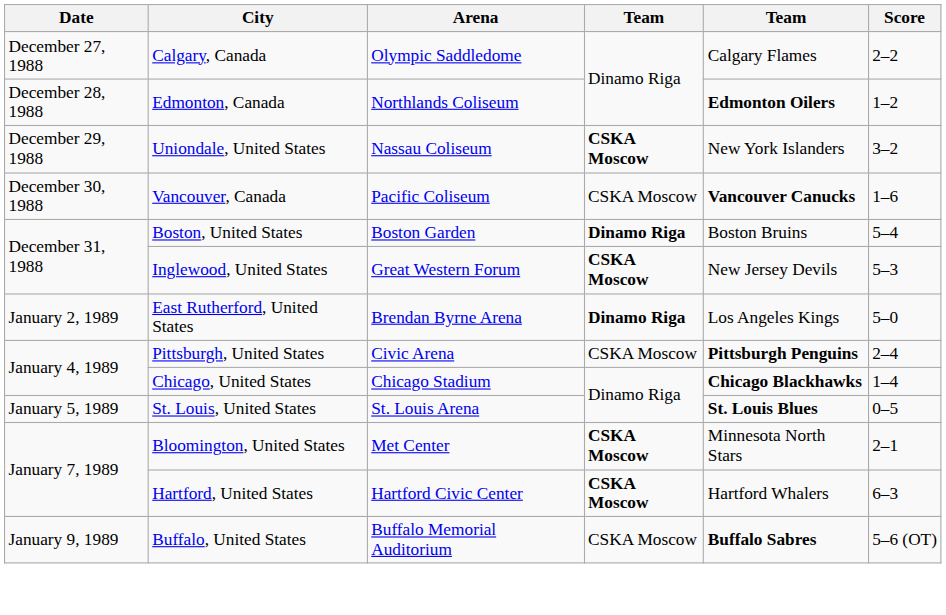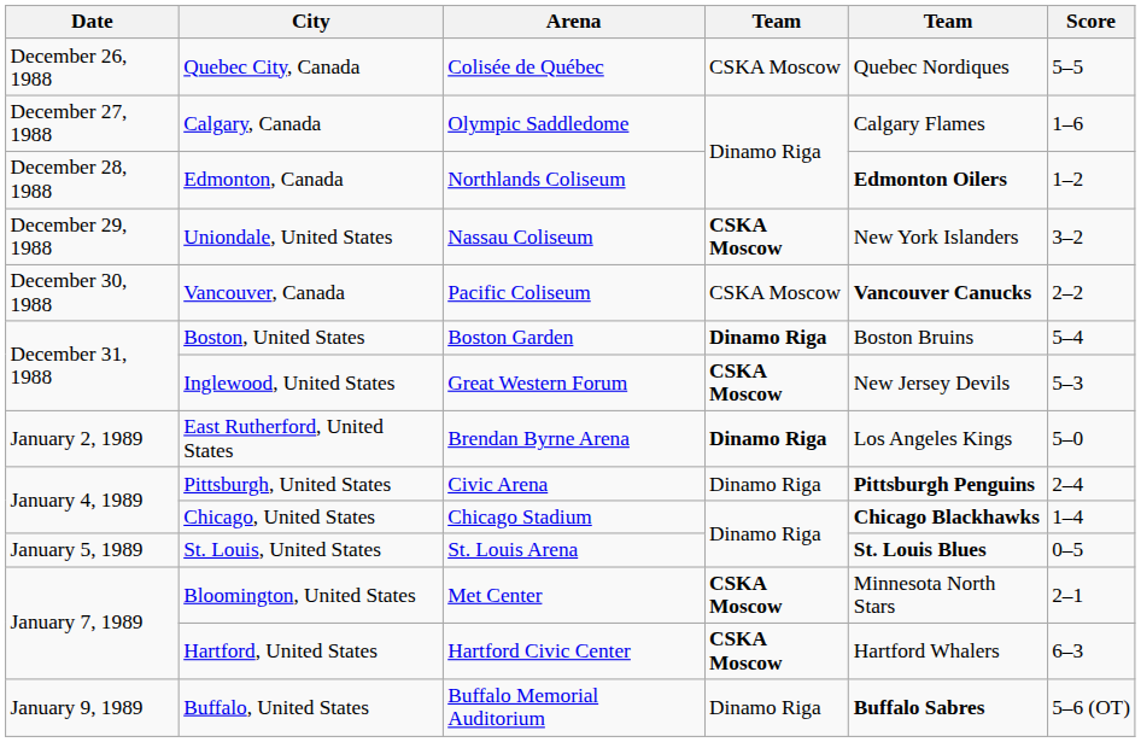+ row: December 26, 1988 | Quebec City, Canada | Colisée de Québec | CSKA Moscow | Quebec Nordiques | 5–5
Calgary, Canada | Score: 2–2 -> 1–6
Vancouver, Canada | Score: 1–6 -> 2–2
Pittsburgh, United States | column 4: CSKA Moscow -> Dinamo Riga
Buffalo, United States | column 4: CSKA Moscow -> Dinamo Riga
